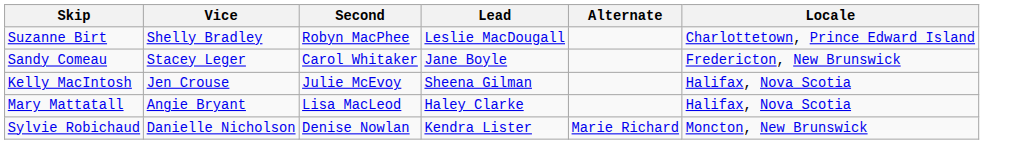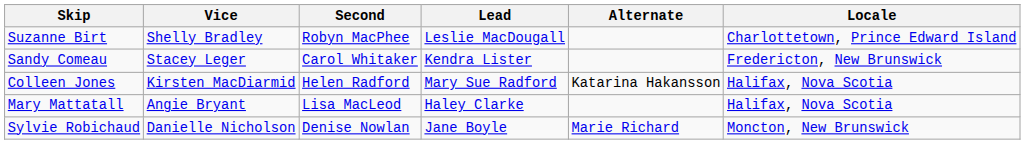Sandy Comeau | Lead: Jane Boyle -> Kendra Lister
+ row: Colleen Jones | Kirsten MacDiarmid | Helen Radford | Mary Sue Radford | Katarina Hakansson | Halifax, Nova Scotia
- row: Kelly MacIntosh | Jen Crouse | Julie McEvoy | Sheena Gilman | Halifax, Nova Scotia
Sylvie Robichaud | Lead: Kendra Lister -> Jane Boyle
